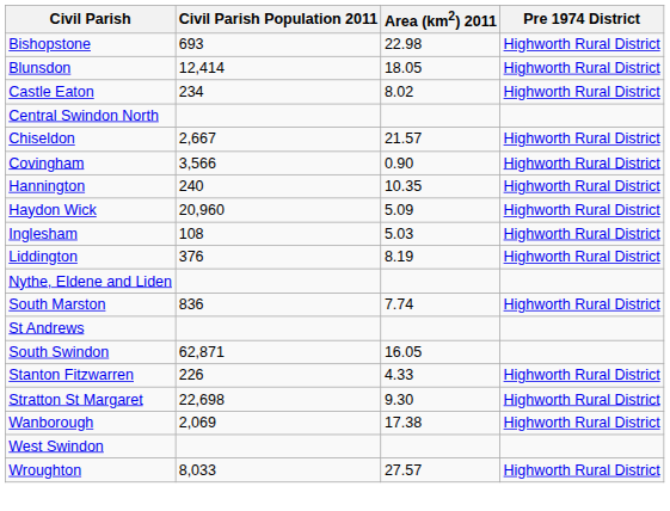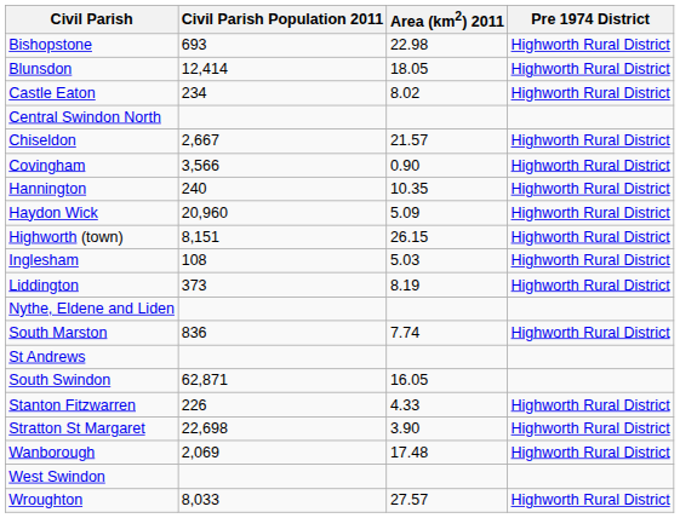+ row: Highworth (town) | 8,151 | 26.15 | Highworth Rural District
Liddington | Civil Parish Population 2011: 376 -> 373
Stratton St Margaret | Area (km2) 2011: 9.30 -> 3.90
Wanborough | Area (km2) 2011: 17.38 -> 17.48
